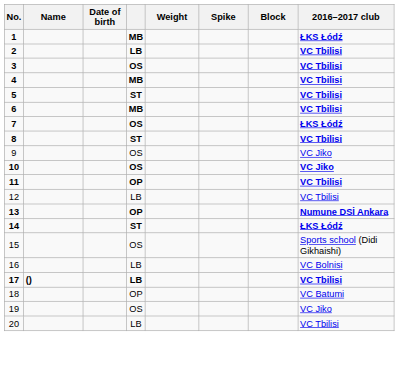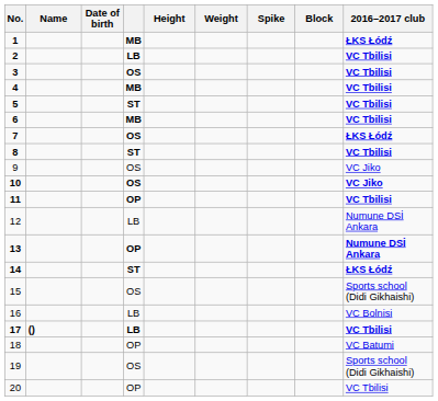+ column: Height
12 | 2016–2017 club: VC Tbilisi -> Numune DSİ Ankara
19 | 2016–2017 club: VC Jiko -> Sports school (Didi Gikhaishi)
20 | column 4: LB -> OP
